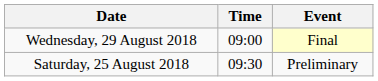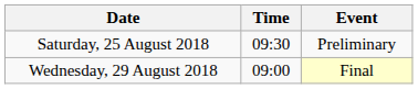rows swapped: Saturday, 25 August 2018 <-> Wednesday, 29 August 2018
